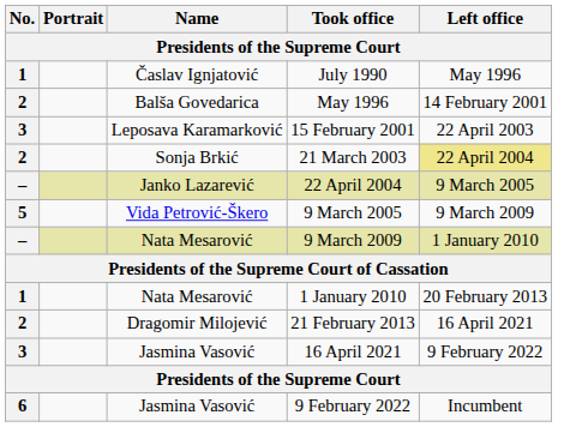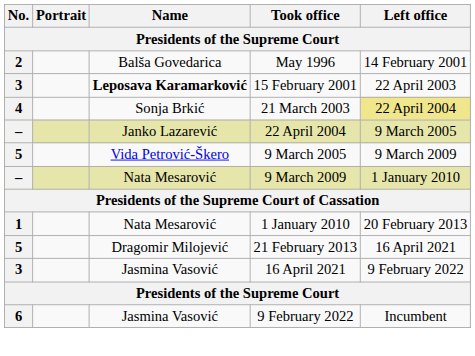- row: 1 | Časlav Ignjatović | July 1990 | May 1996
15 February 2001 | Name: normal -> bold
21 March 2003 | No.: 2 -> 4
21 February 2013 | No.: 2 -> 5
